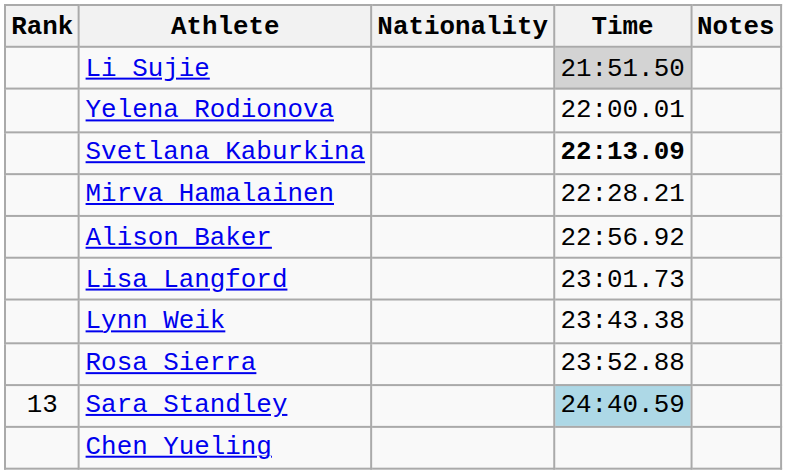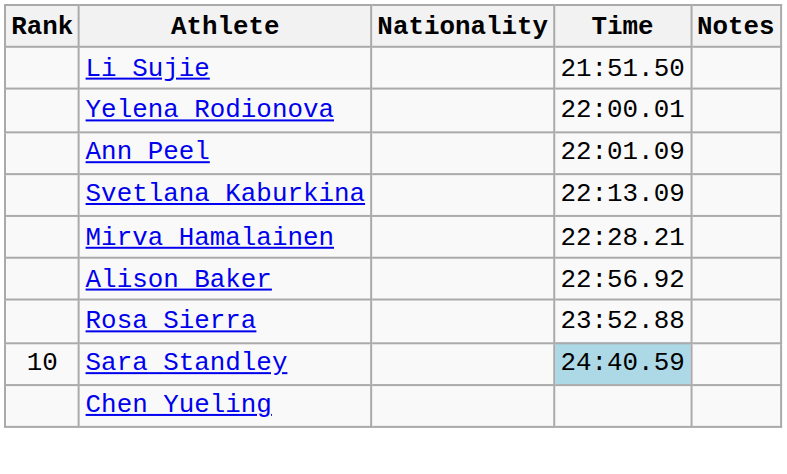Li Sujie | Time: lightgrey background -> no background
+ row: Ann Peel | 22:01.09
Svetlana Kaburkina | Time: bold -> normal
- row: Lisa Langford | 23:01.73
- row: Lynn Weik | 23:43.38
Sara Standley | Rank: 13 -> 10
